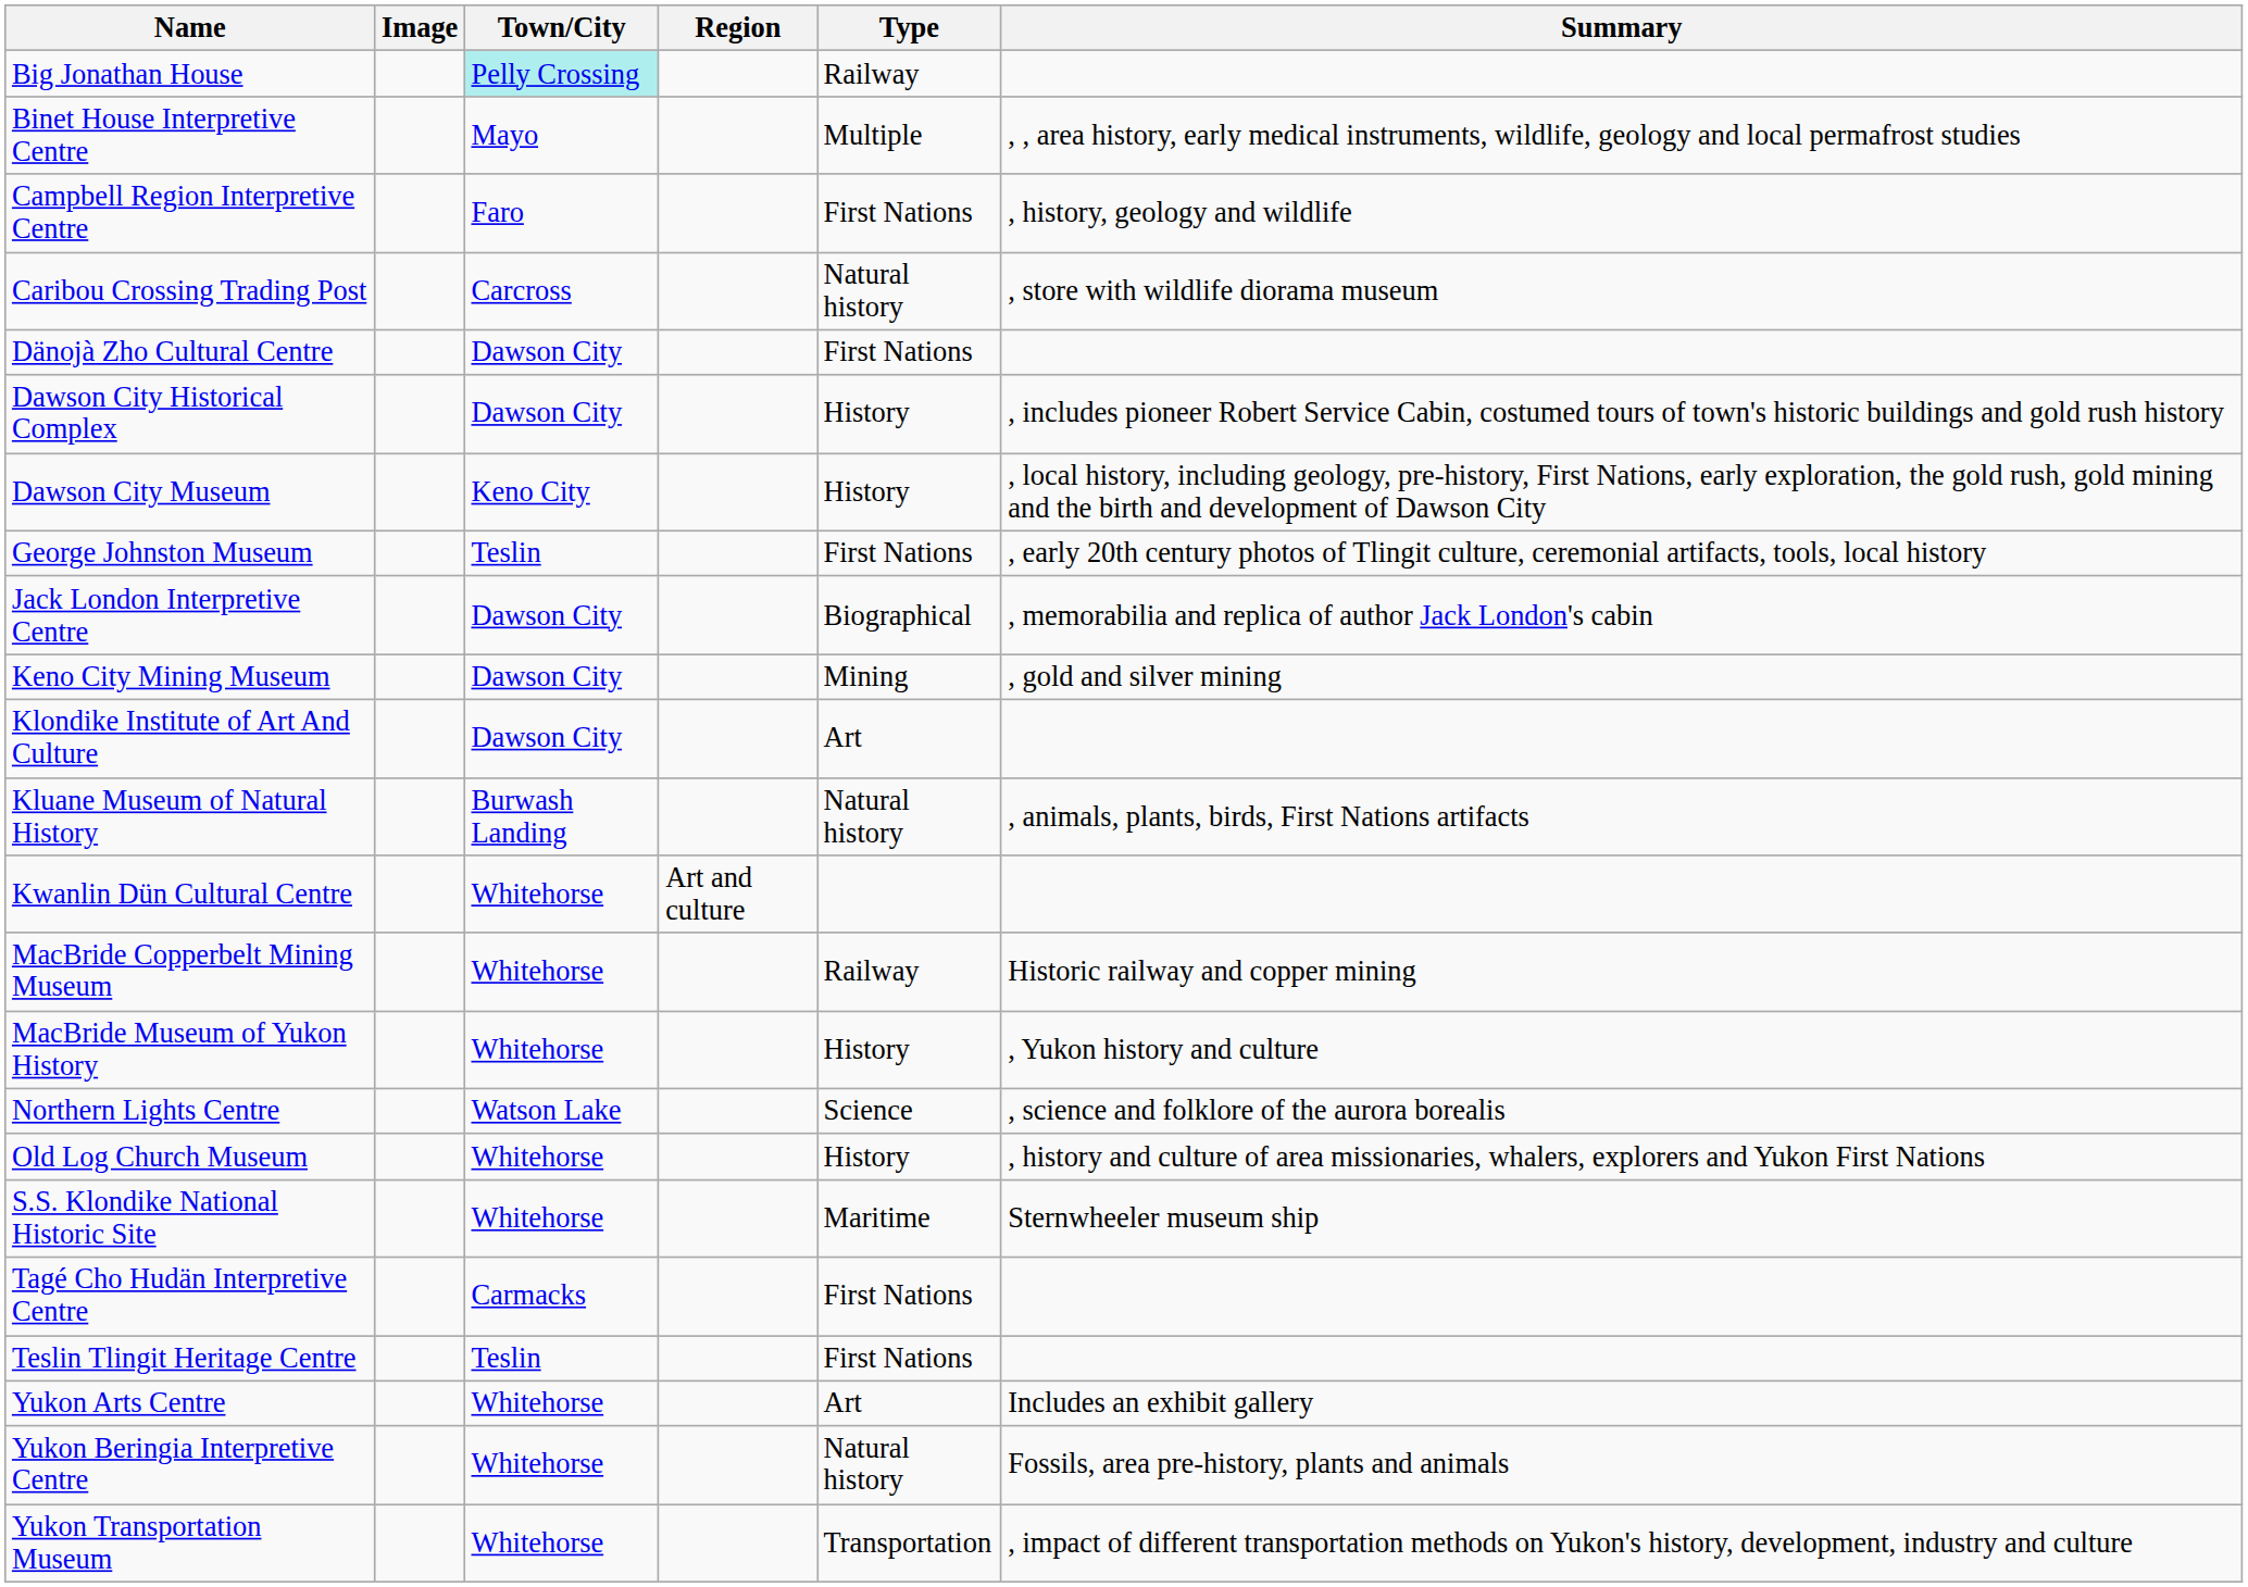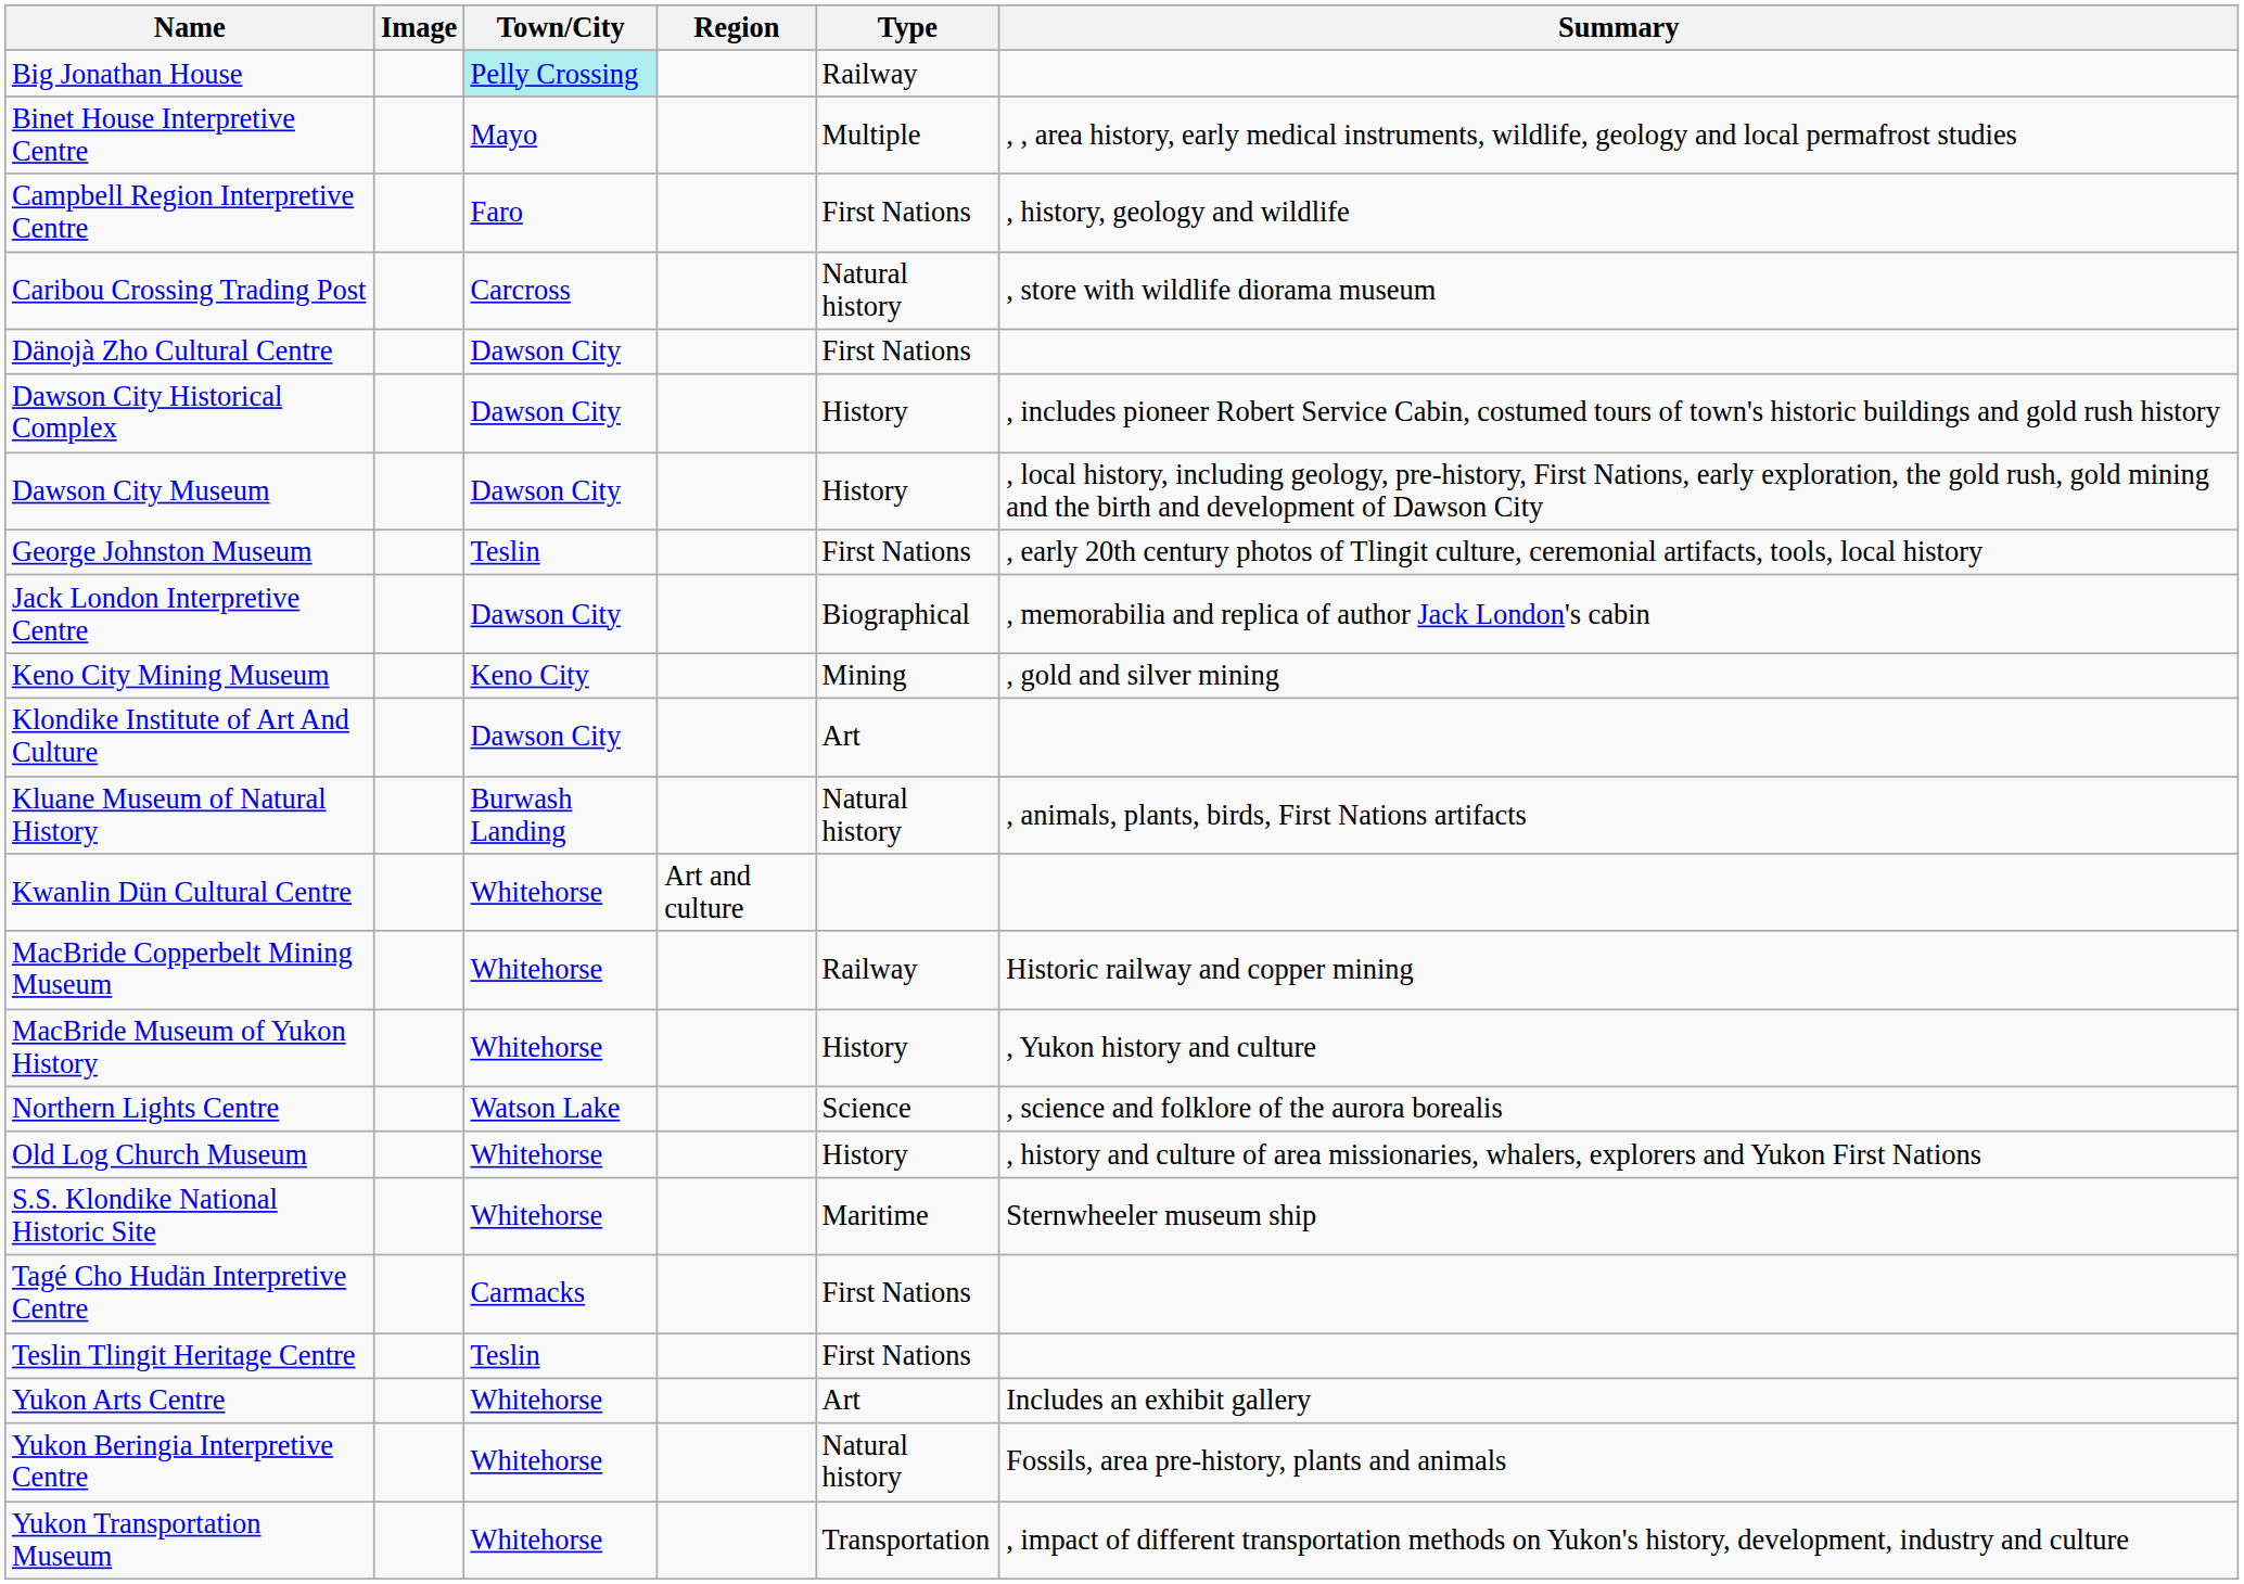Dawson City Museum | Town/City: Keno City -> Dawson City
Keno City Mining Museum | Town/City: Dawson City -> Keno City
